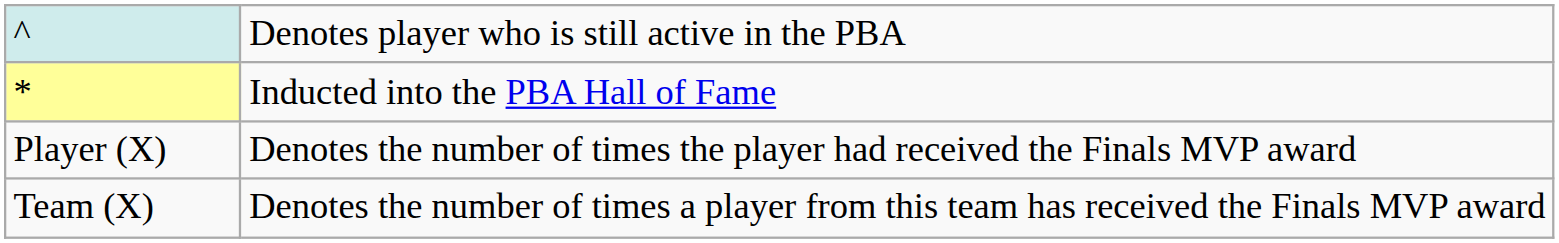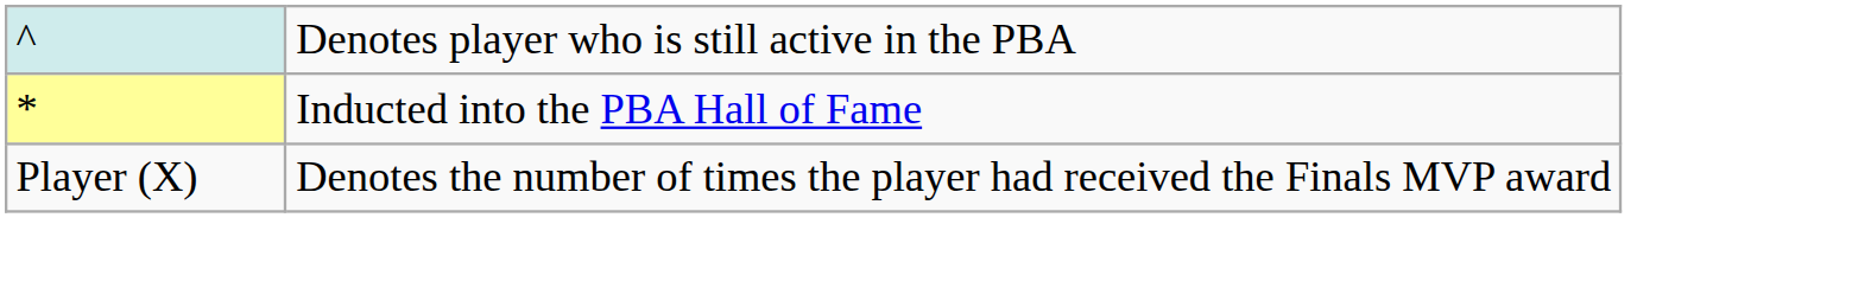- row: Team (X) | Denotes the number of times a player from this team has received the Finals MVP award
